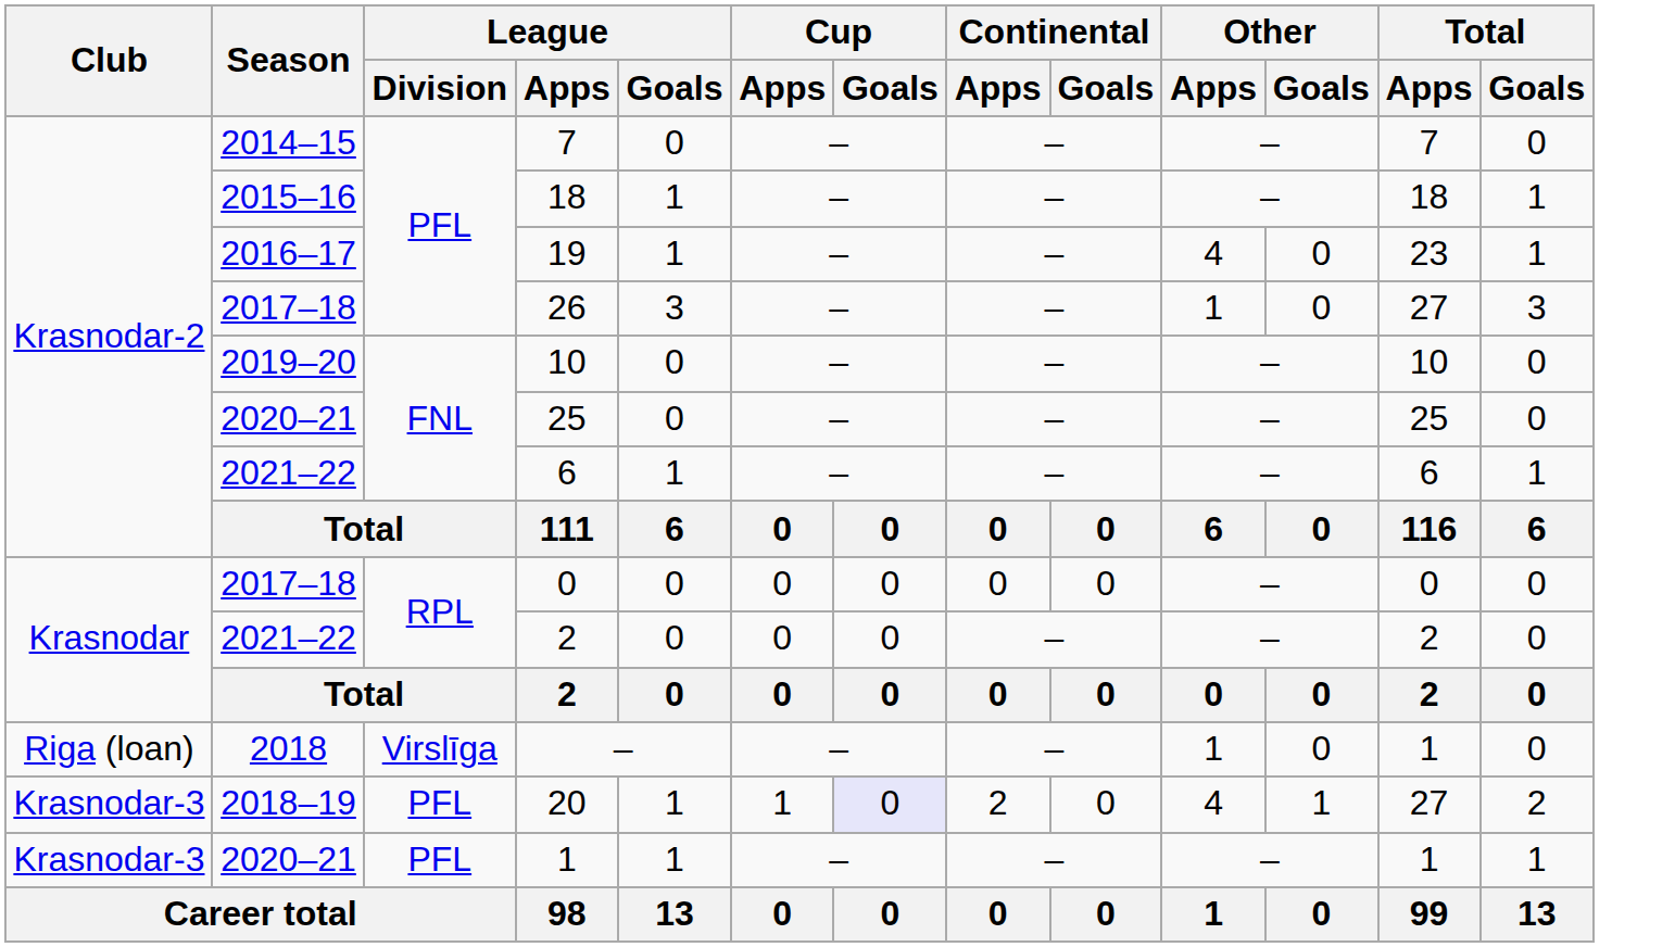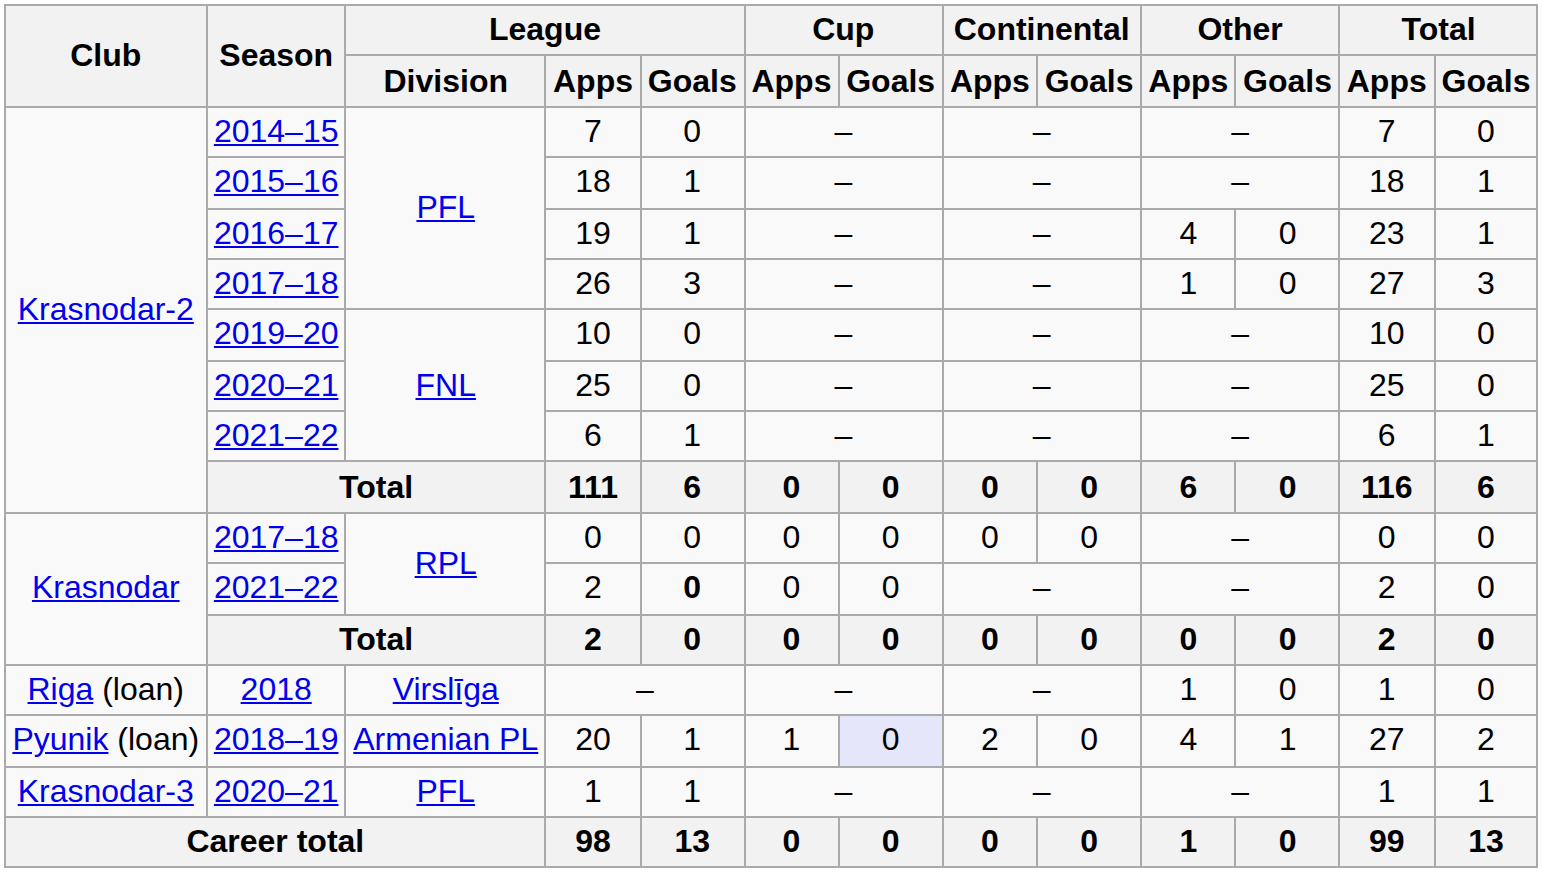2021–22 / 2 | League / Goals: normal -> bold
20 | Club: Krasnodar-3 -> Pyunik (loan)
20 | League / Division: PFL -> Armenian PL
